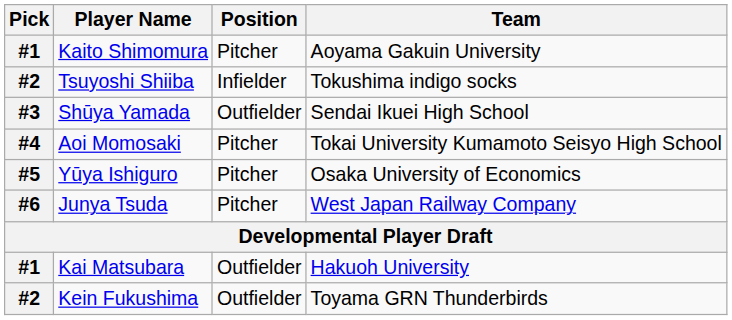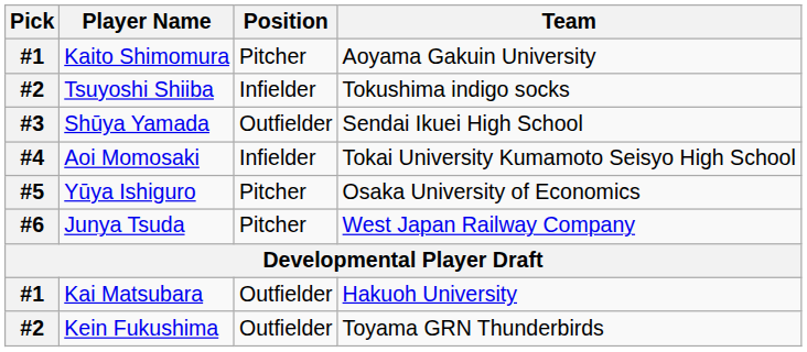Aoi Momosaki | Position: Pitcher -> Infielder
